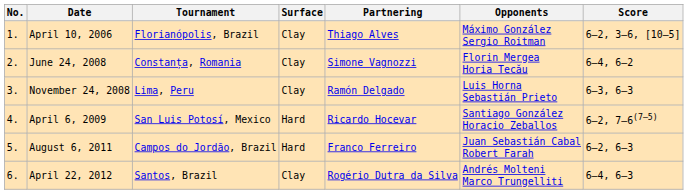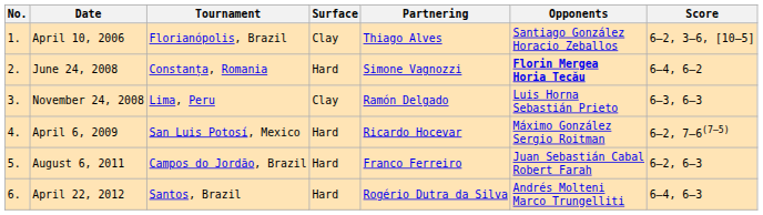April 10, 2006 | Opponents: Máximo González Sergio Roitman -> Santiago González Horacio Zeballos
June 24, 2008 | Surface: Clay -> Hard
June 24, 2008 | Opponents: normal -> bold
April 6, 2009 | Opponents: Santiago González Horacio Zeballos -> Máximo González Sergio Roitman
April 22, 2012 | Surface: Clay -> Hard
